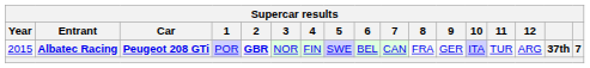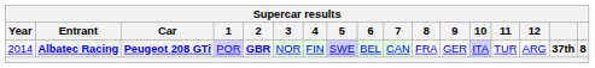Albatec Racing | Year: 2015 -> 2014
Albatec Racing | column 17: 7 -> 8
